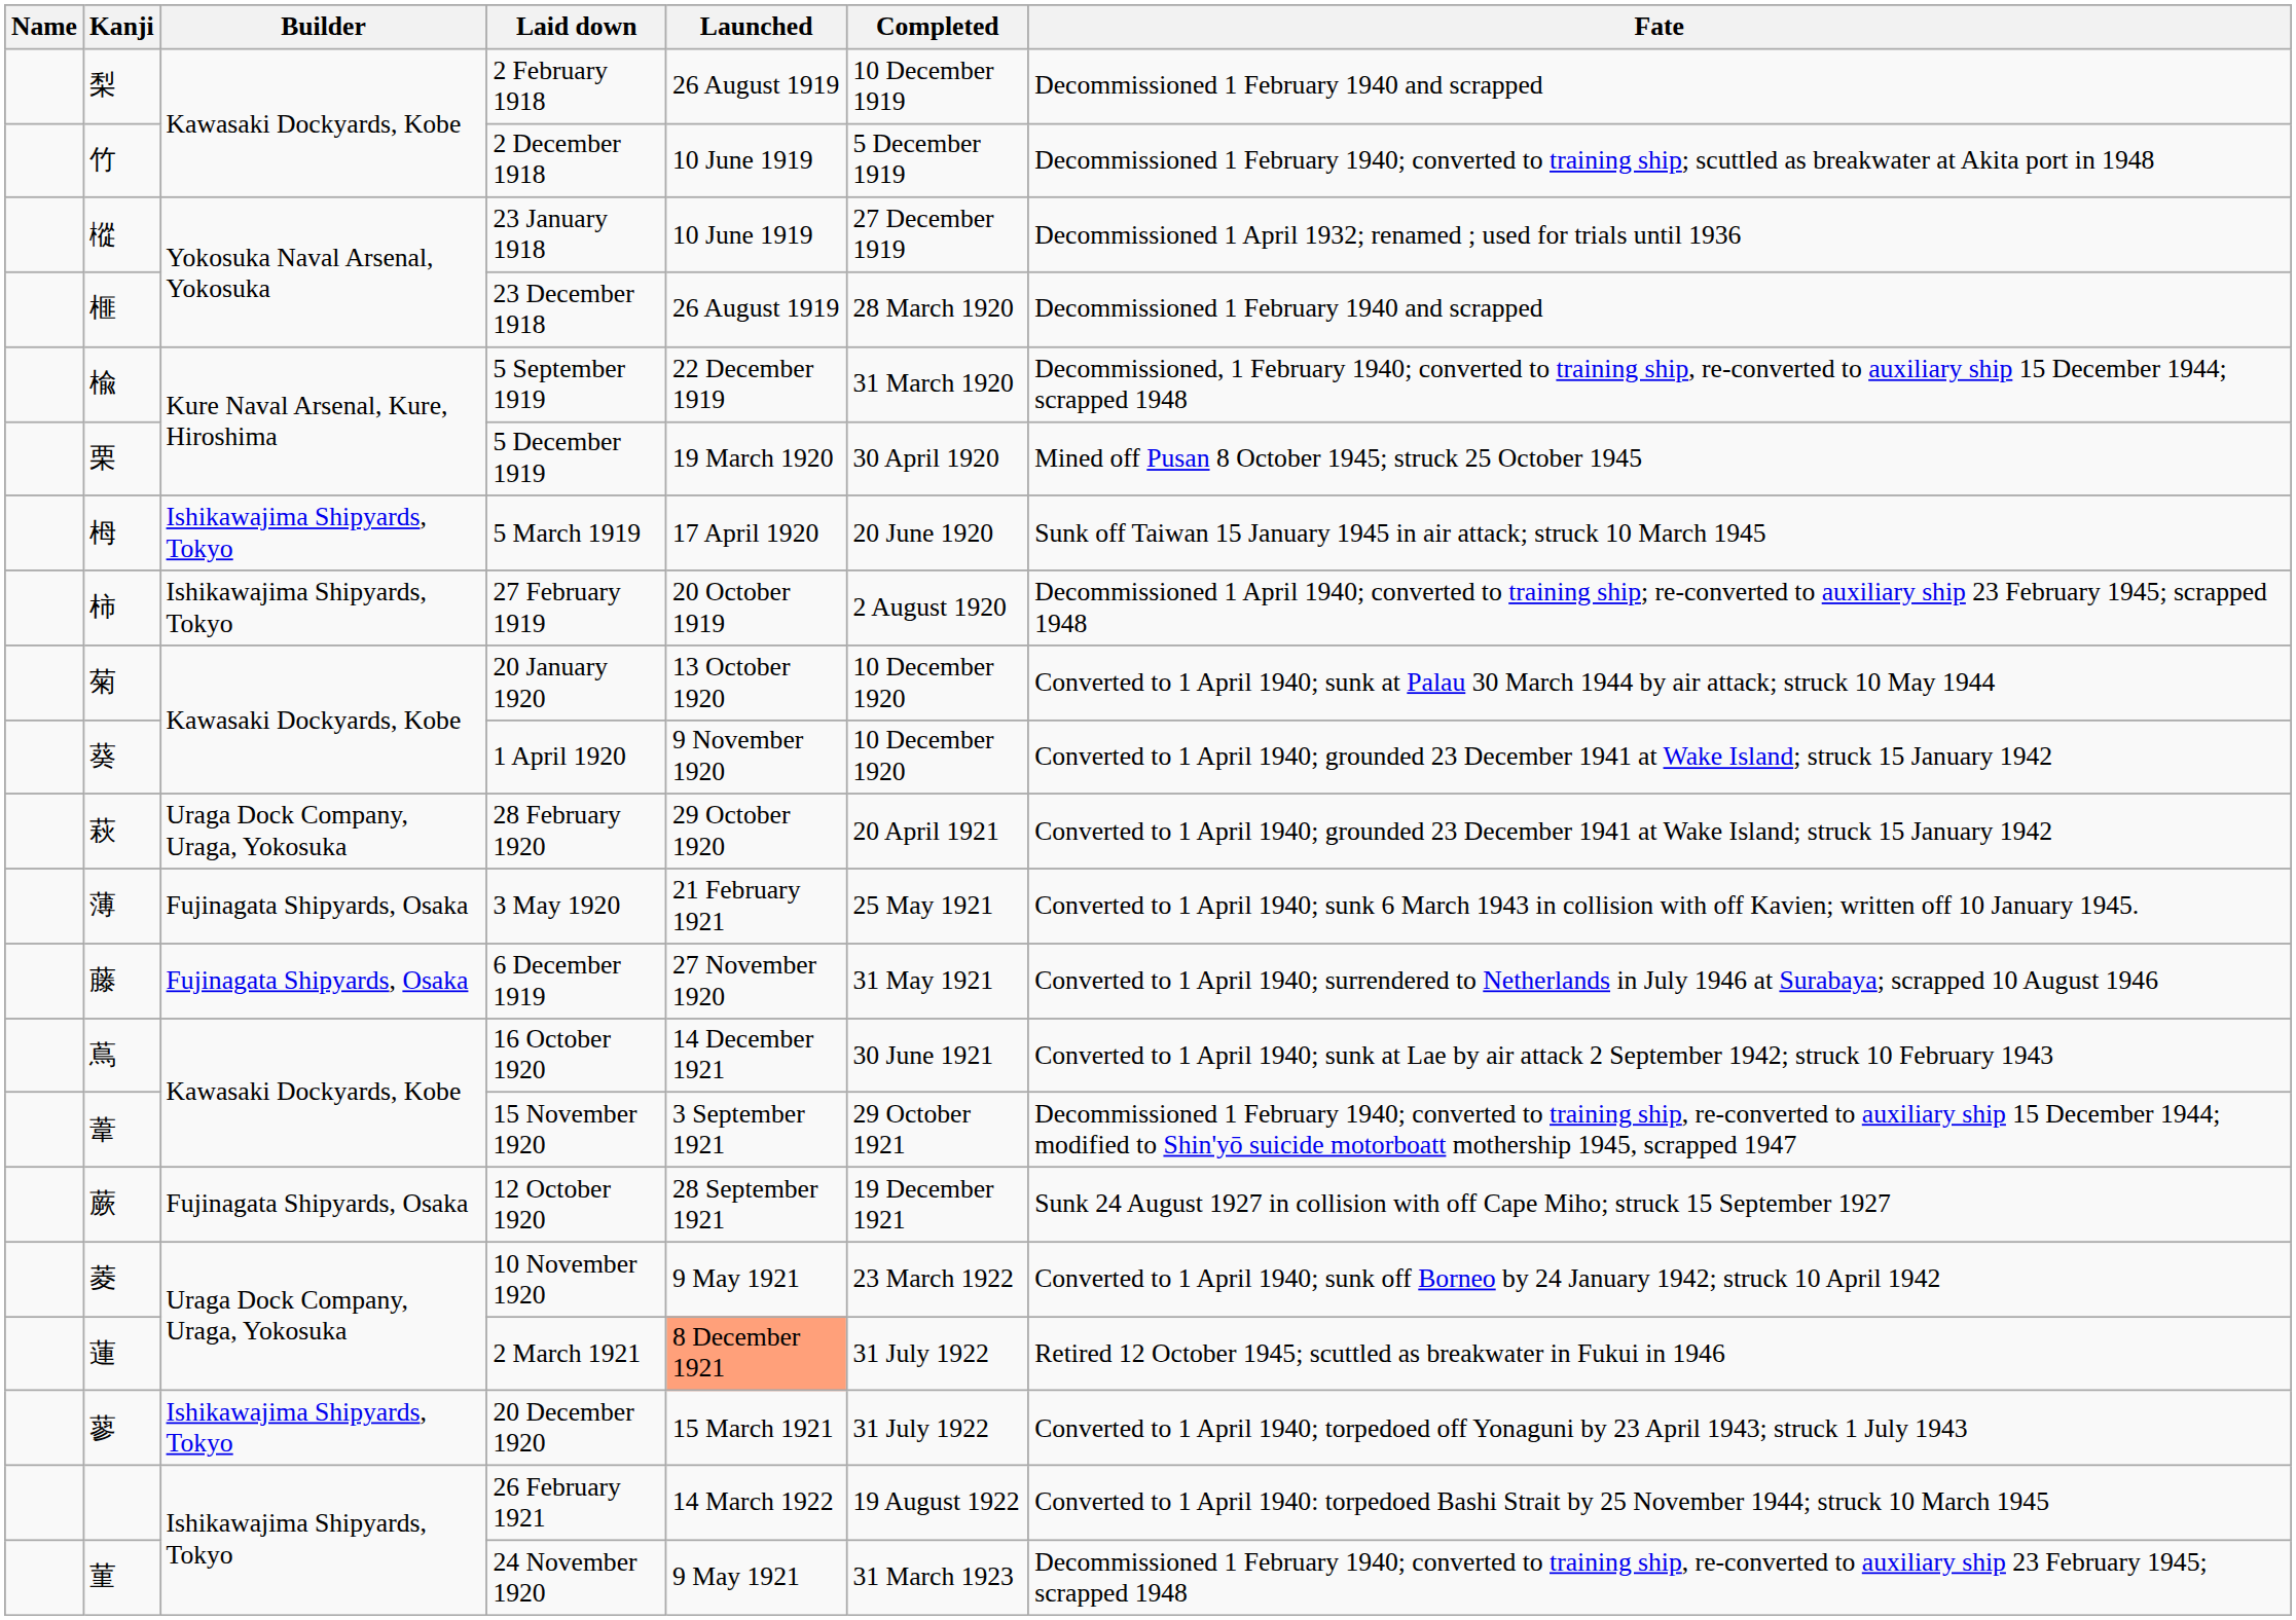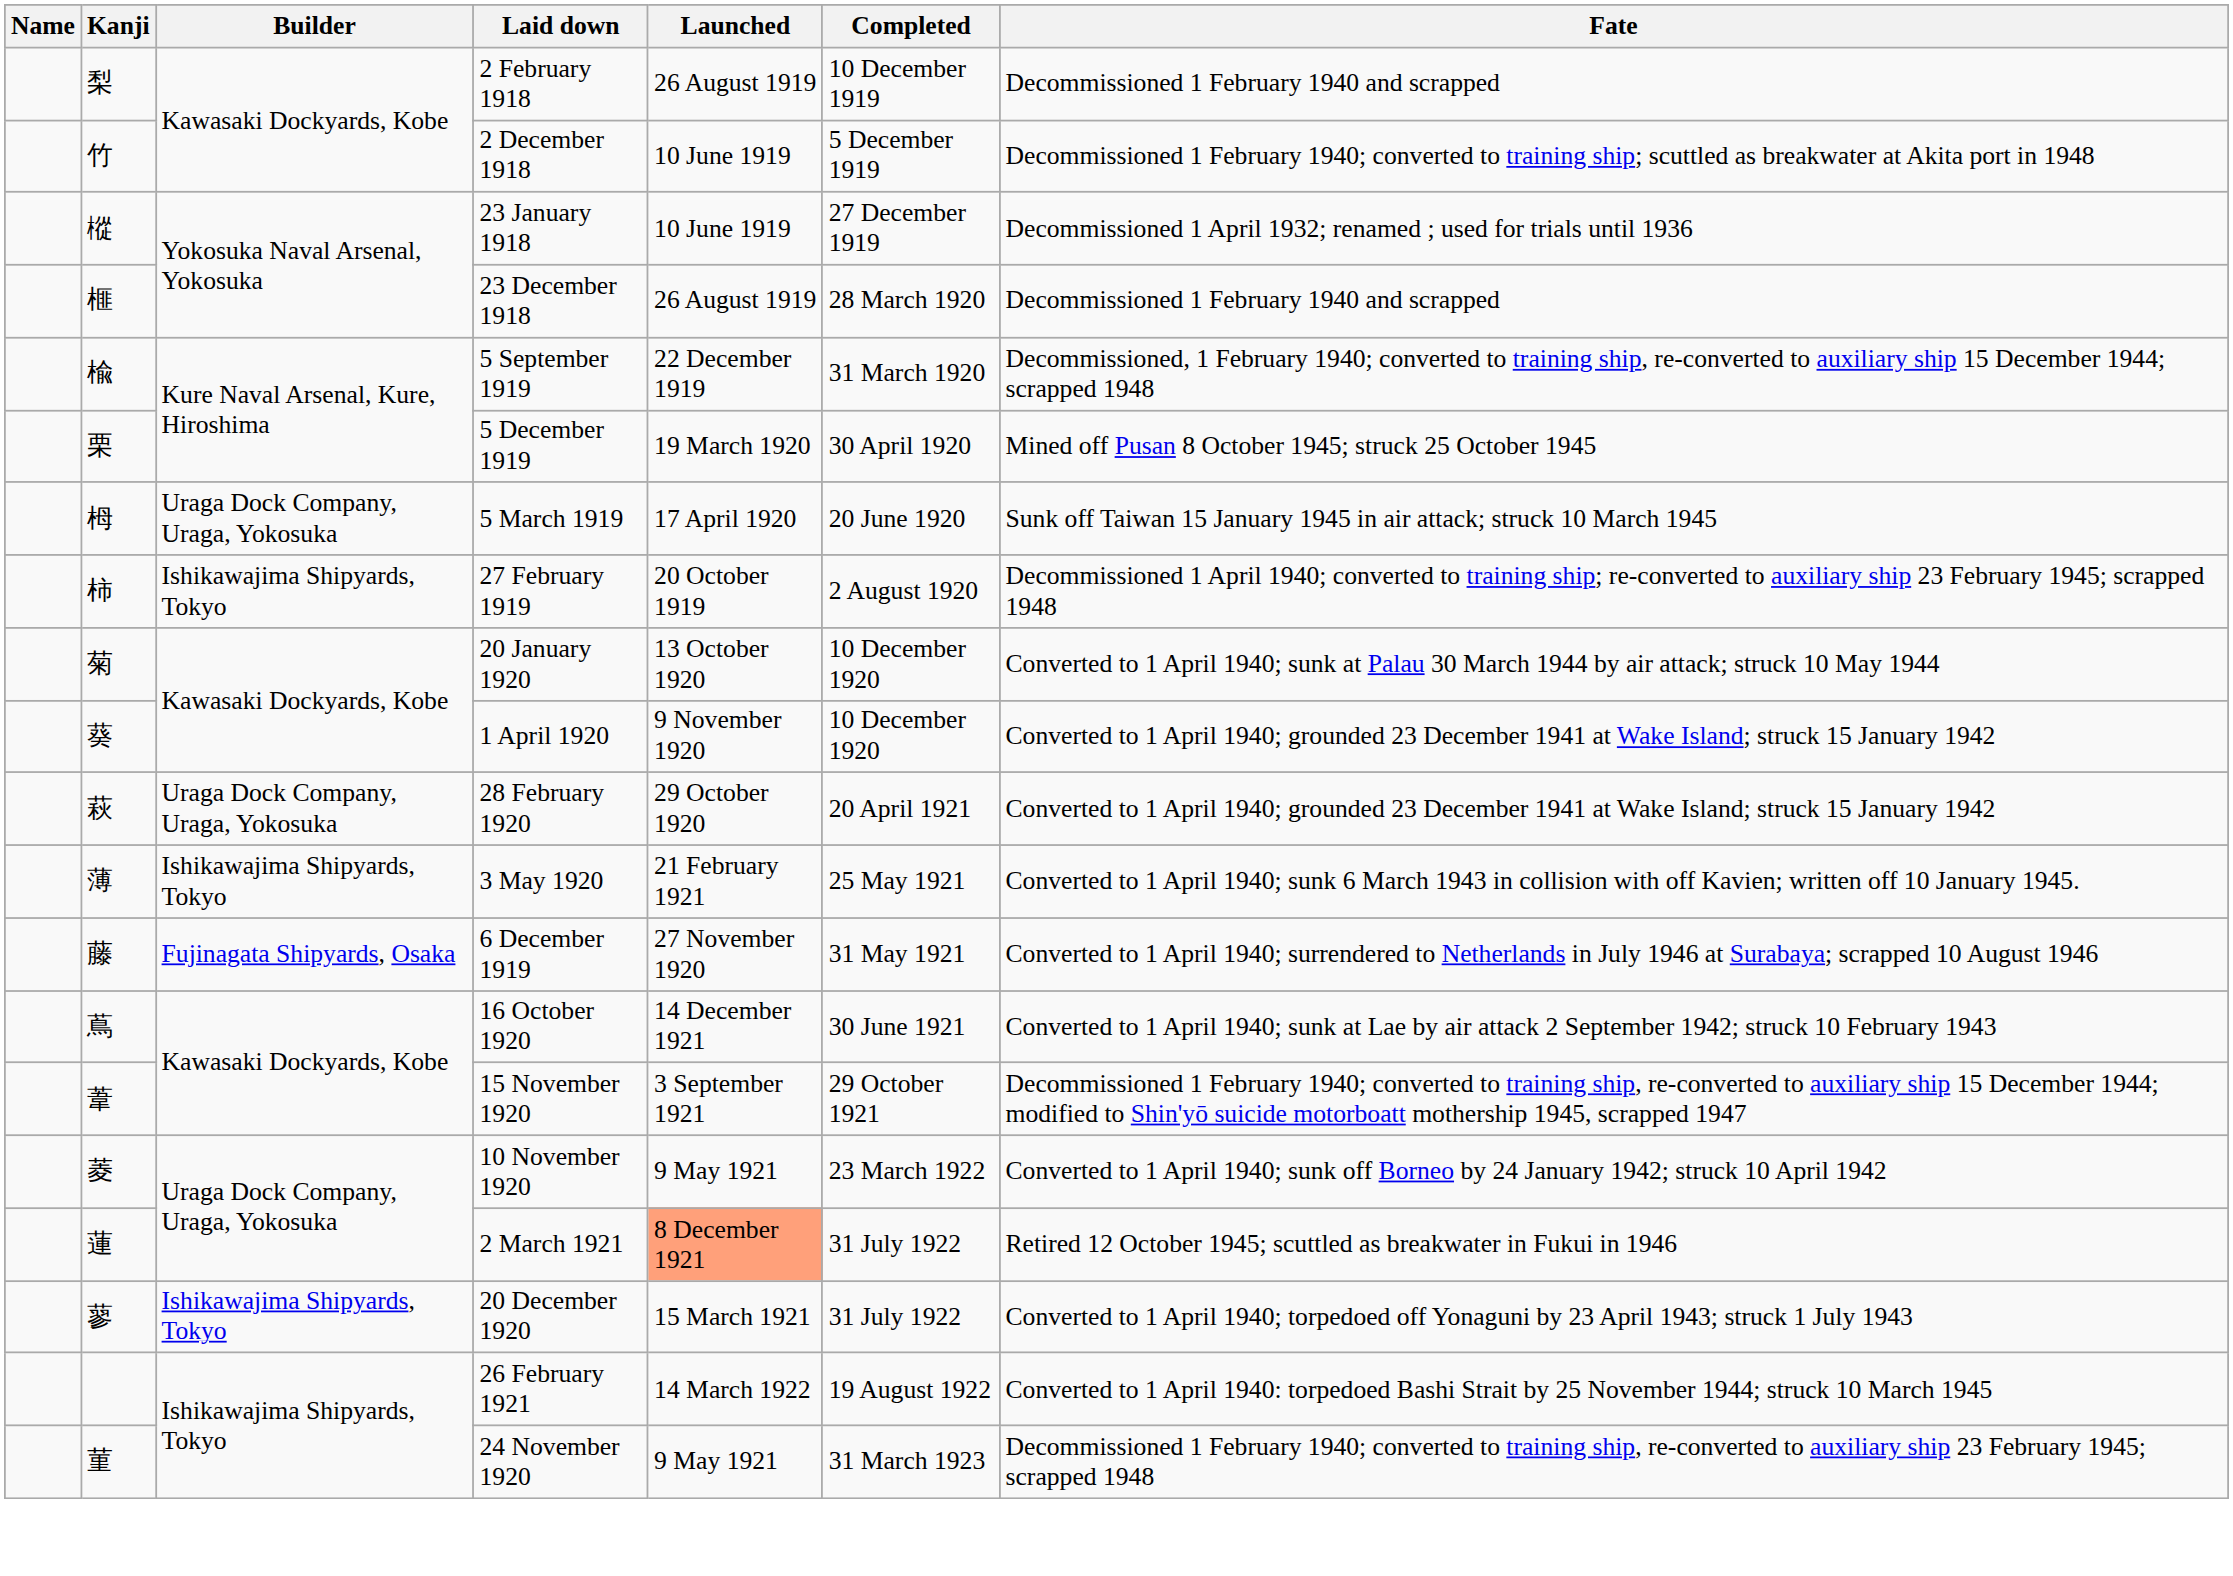5 March 1919 | Builder: Ishikawajima Shipyards, Tokyo -> Uraga Dock Company, Uraga, Yokosuka
3 May 1920 | Builder: Fujinagata Shipyards, Osaka -> Ishikawajima Shipyards, Tokyo
- row: 蕨 | Fujinagata Shipyards, Osaka | 12 October 1920 | 28 September 1921 | 19 December 1921 | Sunk 24 August 1927 in collision with off Cape Miho; struck 15 September 1927
